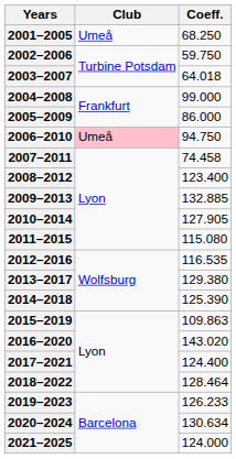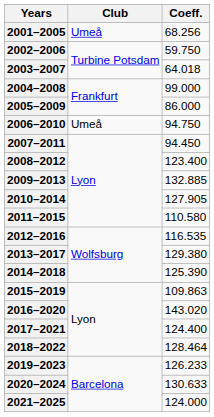2001–2005 | Coeff.: 68.250 -> 68.256
2006–2010 | Club: pink background -> no background
2007–2011 | Coeff.: 74.458 -> 94.450
2011–2015 | Coeff.: 115.080 -> 110.580
2020–2024 | Coeff.: 130.634 -> 130.633
